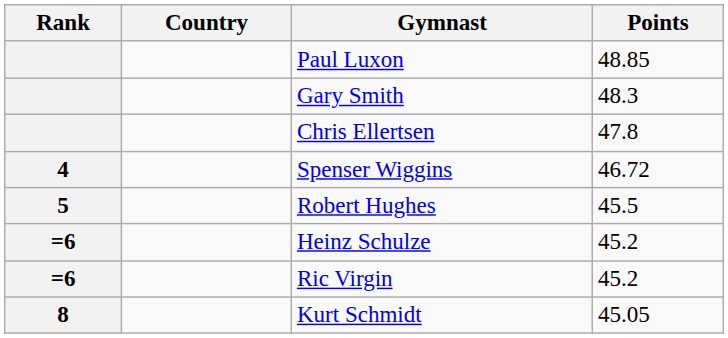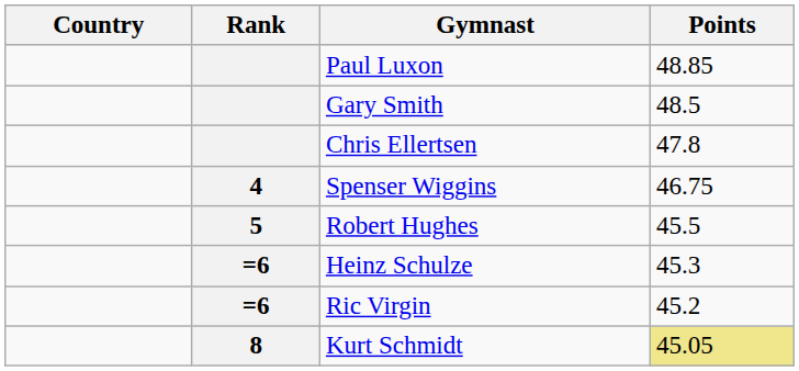columns swapped: Rank <-> Country
Gary Smith | Points: 48.3 -> 48.5
Spenser Wiggins | Points: 46.72 -> 46.75
Heinz Schulze | Points: 45.2 -> 45.3
Kurt Schmidt | Points: no background -> khaki background
